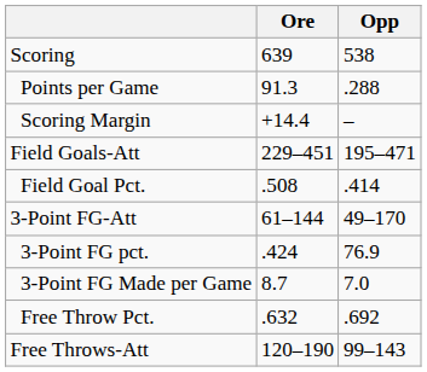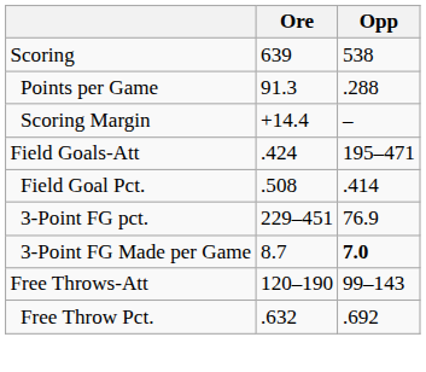Field Goals-Att | Ore: 229–451 -> .424
- row: 3-Point FG-Att | 61–144 | 49–170
3-Point FG pct. | Ore: .424 -> 229–451
3-Point FG Made per Game | Opp: normal -> bold
rows swapped: Free Throws-Att <-> Free Throw Pct.
